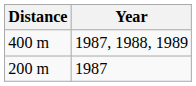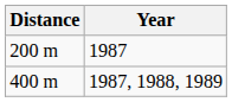rows swapped: 200 m <-> 400 m
